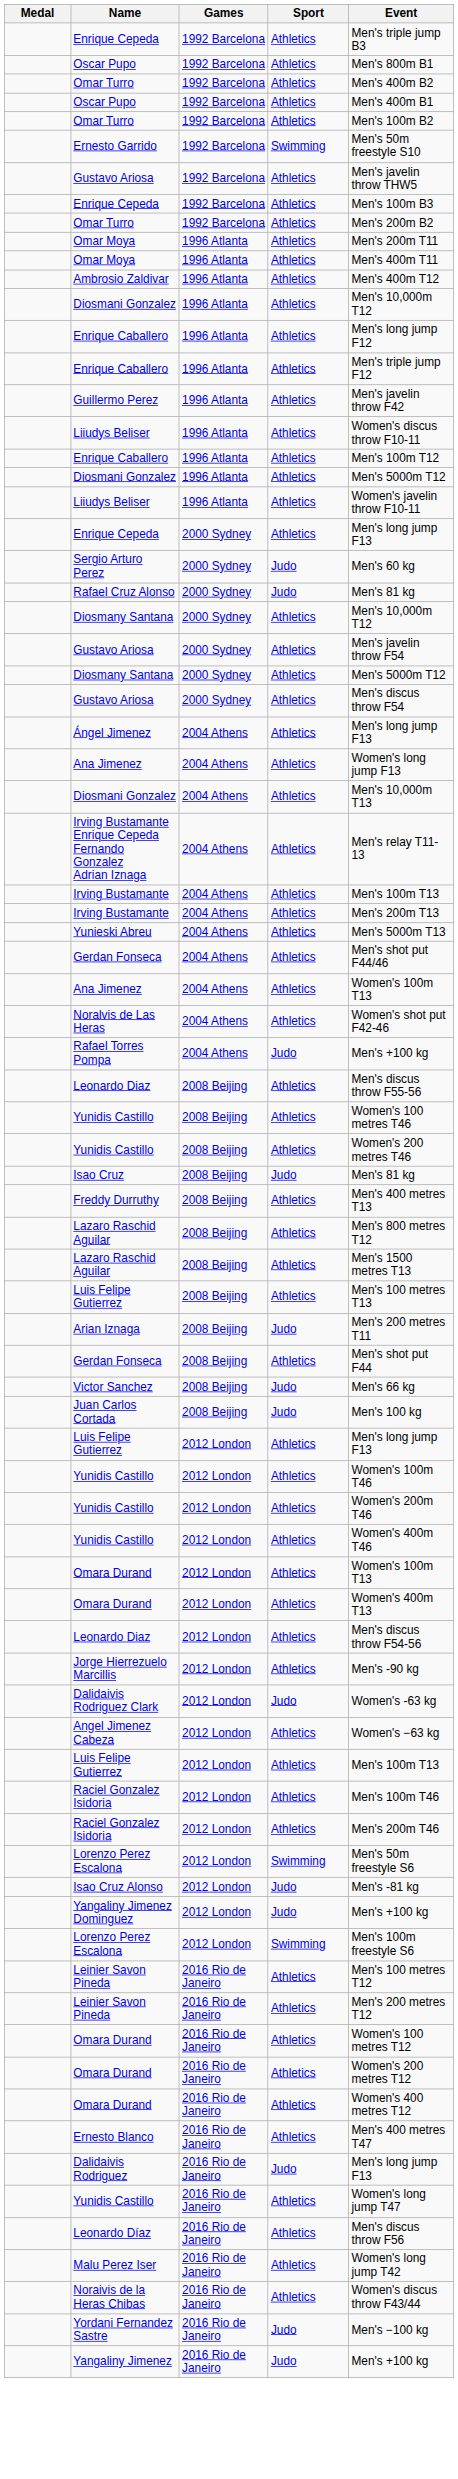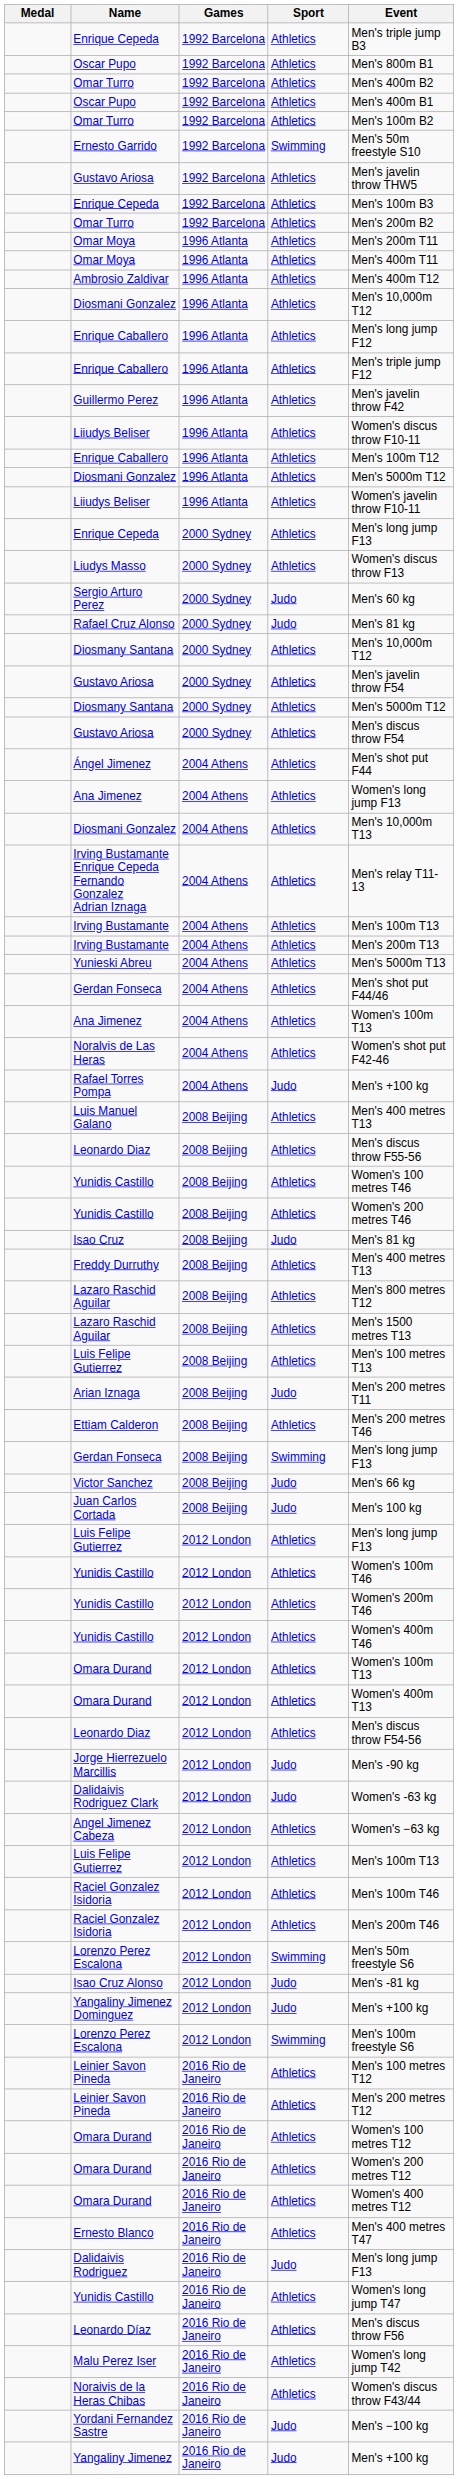+ row: Liudys Masso | 2000 Sydney | Athletics | Women's discus throw F13
Ángel Jimenez | Event: Men's long jump F13 -> Men's shot put F44
+ row: Luis Manuel Galano | 2008 Beijing | Athletics | Men's 400 metres T13
+ row: Ettiam Calderon | 2008 Beijing | Athletics | Men's 200 metres T46
Gerdan Fonseca / 2008 Beijing | Sport: Athletics -> Swimming
Gerdan Fonseca / 2008 Beijing | Event: Men's shot put F44 -> Men's long jump F13
Jorge Hierrezuelo Marcillis | Sport: Athletics -> Judo
